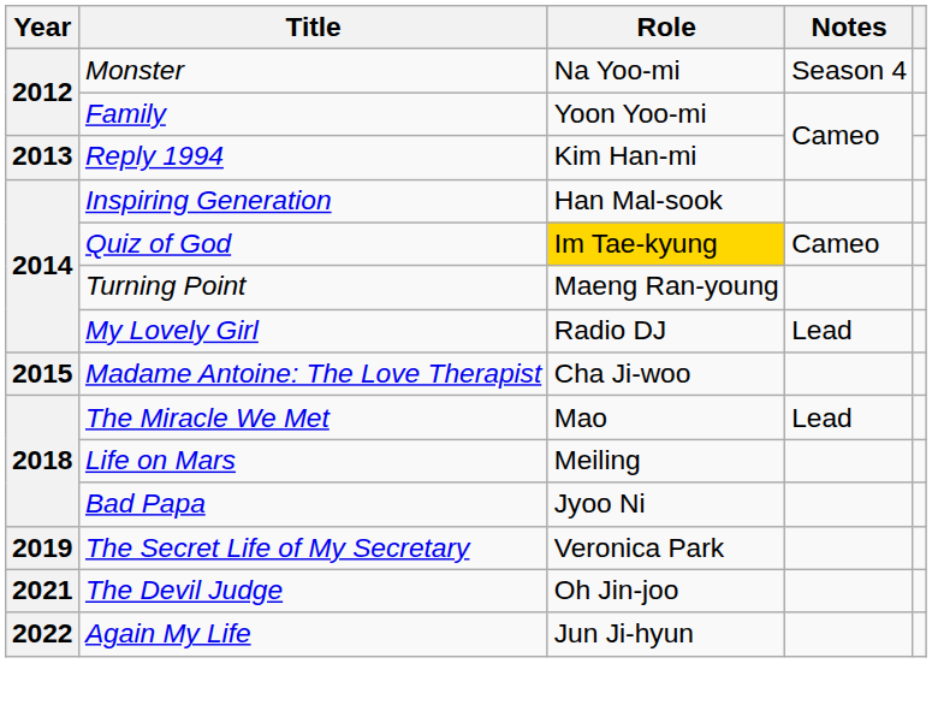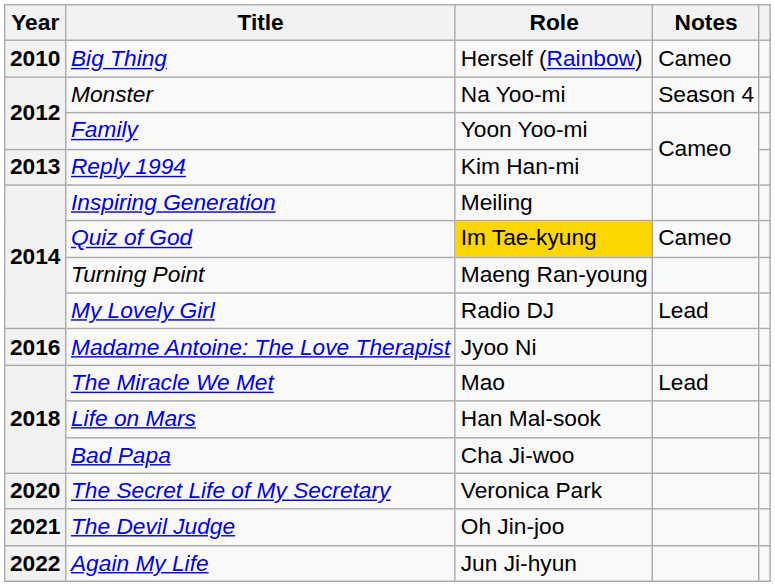+ row: 2010 | Big Thing | Herself (Rainbow) | Cameo
Inspiring Generation | Role: Han Mal-sook -> Meiling
Madame Antoine: The Love Therapist | Year: 2015 -> 2016
Madame Antoine: The Love Therapist | Role: Cha Ji-woo -> Jyoo Ni
Life on Mars | Role: Meiling -> Han Mal-sook
Bad Papa | Role: Jyoo Ni -> Cha Ji-woo
The Secret Life of My Secretary | Year: 2019 -> 2020
